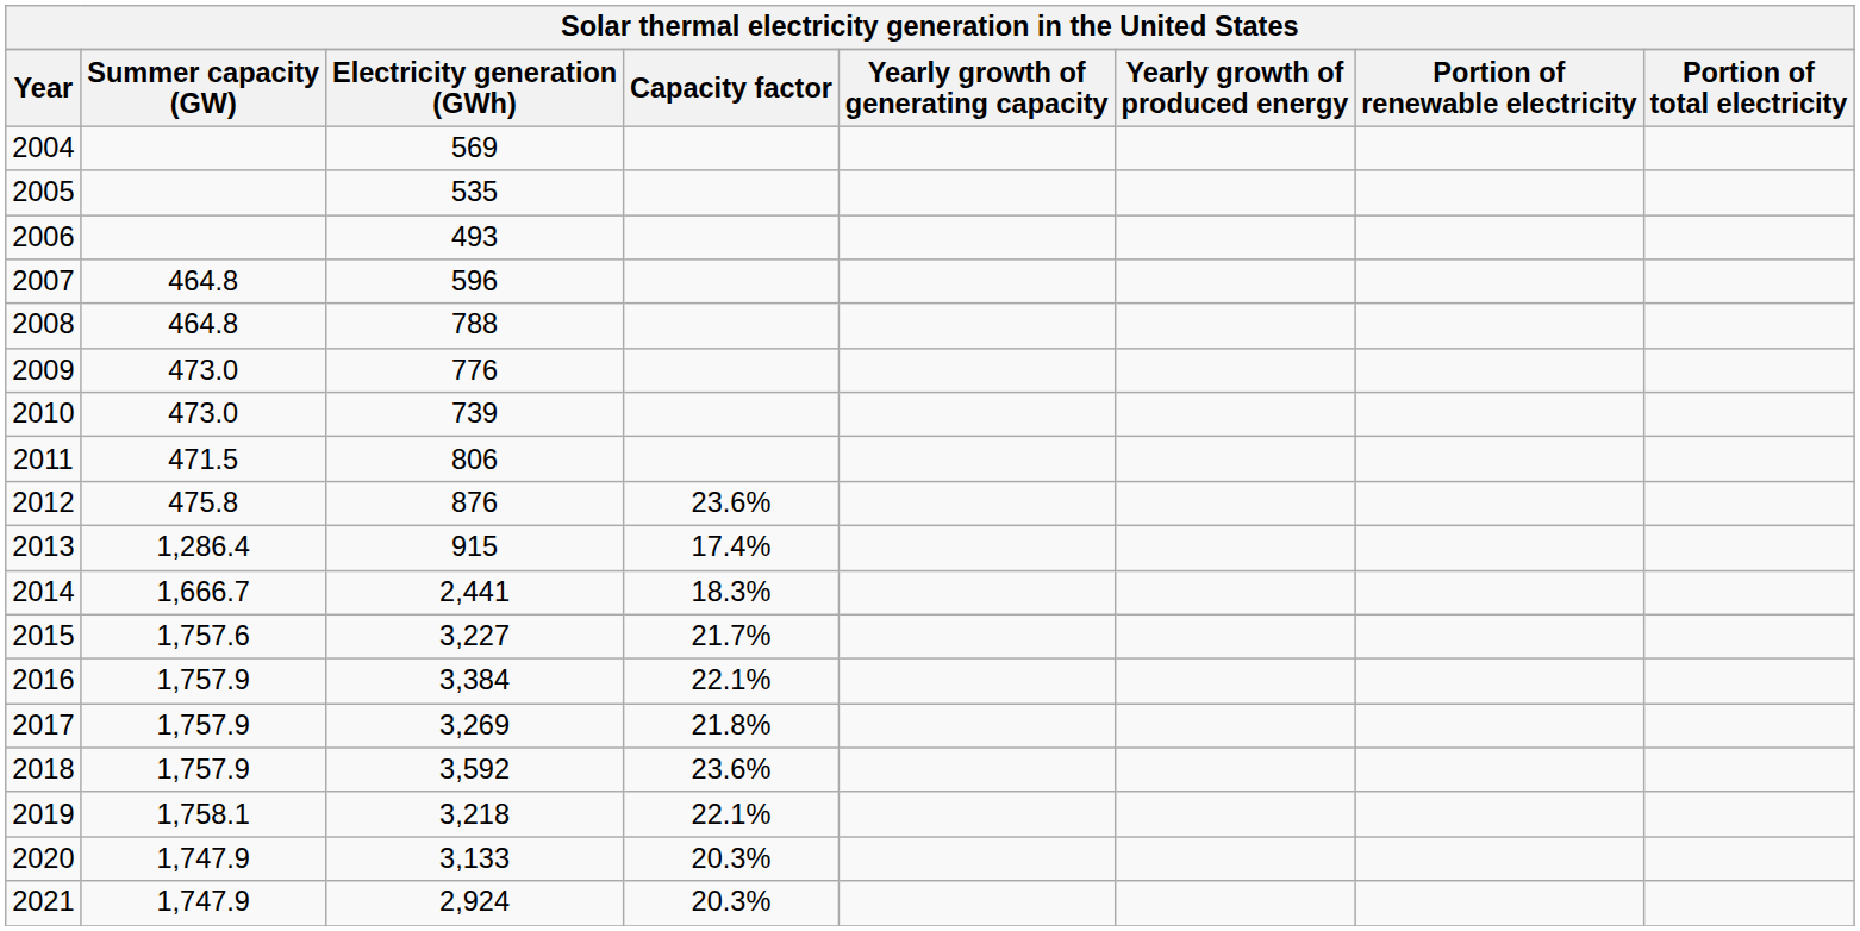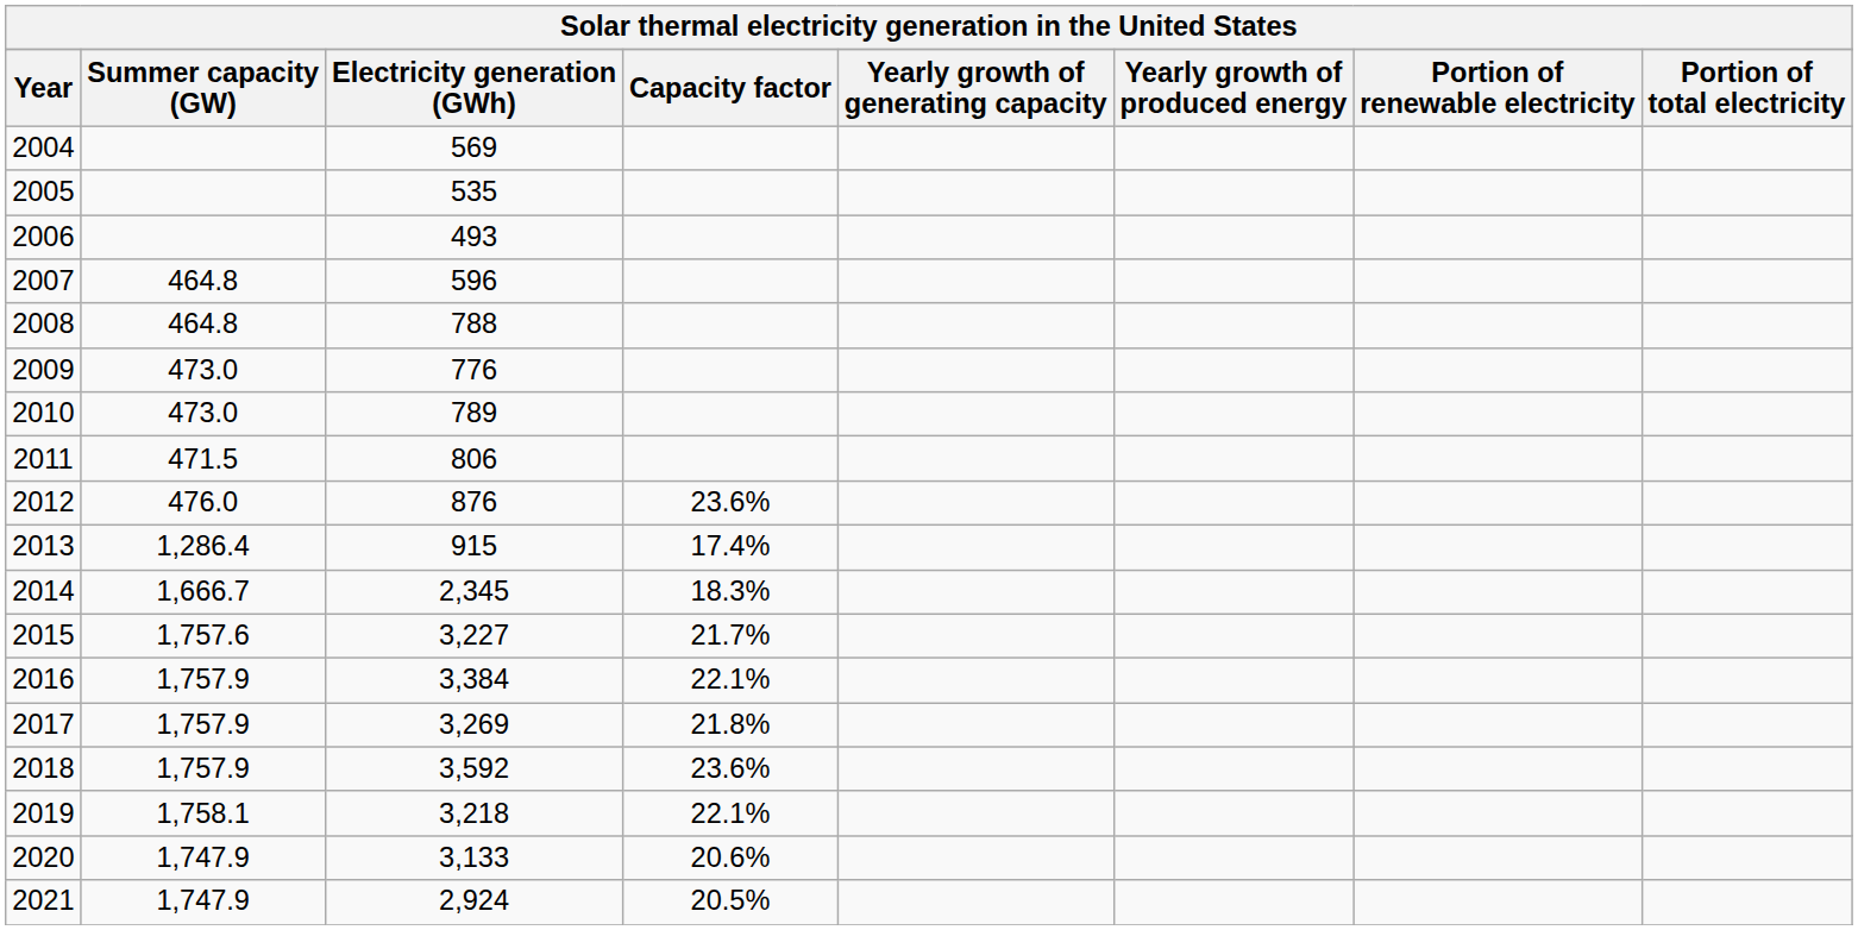2010 | Electricity generation (GWh): 739 -> 789
2012 | Summer capacity (GW): 475.8 -> 476.0
2014 | Electricity generation (GWh): 2,441 -> 2,345
2020 | Capacity factor: 20.3% -> 20.6%
2021 | Capacity factor: 20.3% -> 20.5%
